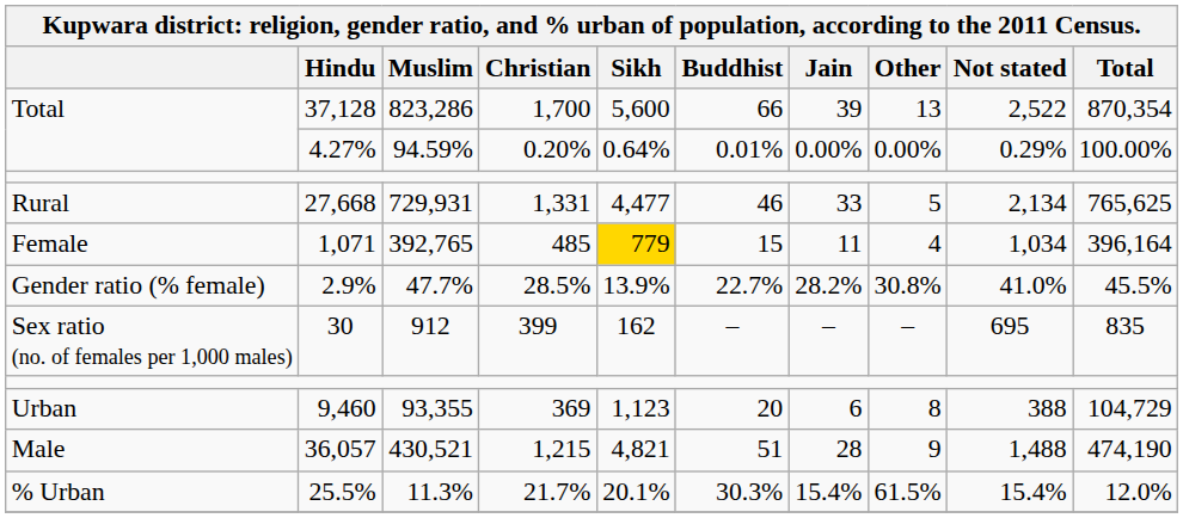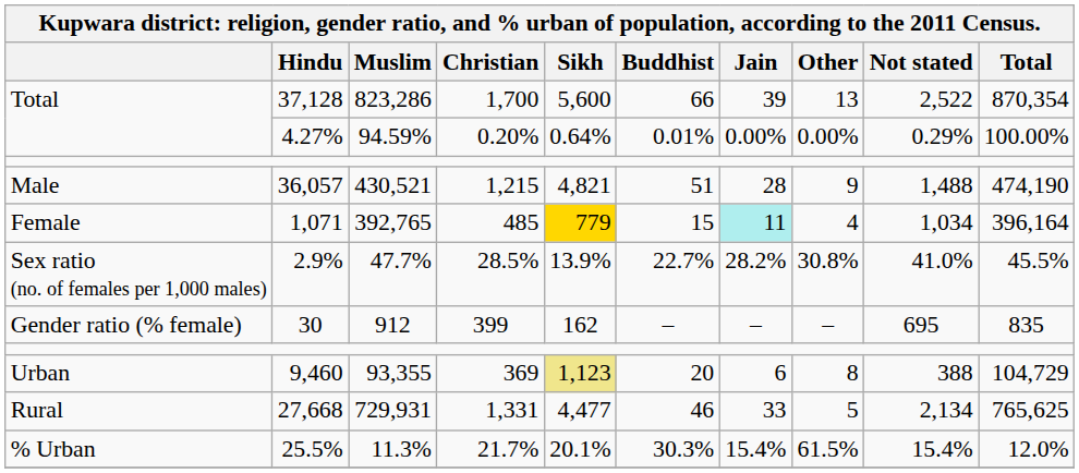rows swapped: 36,057 <-> 27,668
1,071 | Jain: no background -> paleturquoise background
2.9% | column 1: Gender ratio (% female) -> Sex ratio (no. of females per 1,000 males)
30 | column 1: Sex ratio (no. of females per 1,000 males) -> Gender ratio (% female)
9,460 | Sikh: no background -> khaki background
